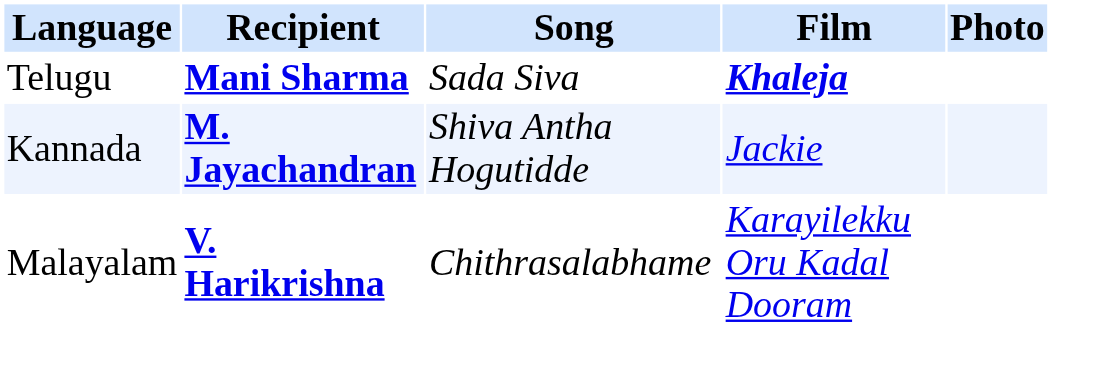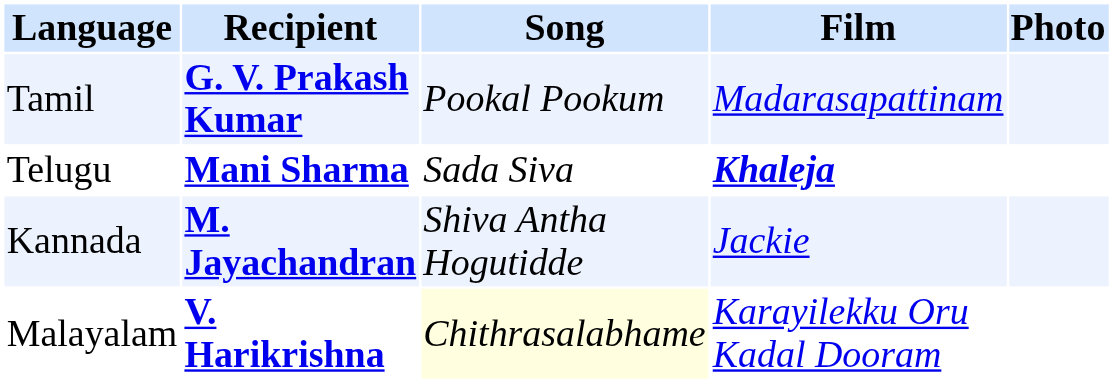+ row: Tamil | G. V. Prakash Kumar | Pookal Pookum | Madarasapattinam
Malayalam | Song: no background -> lightyellow background
